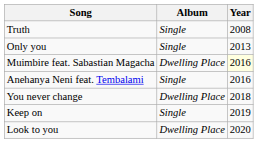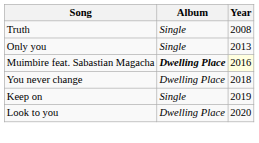Muimbire feat. Sabastian Magacha | Album: normal -> bold
- row: Anehanya Neni feat. Tembalami | Single | 2016
